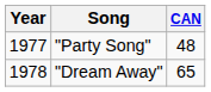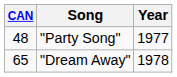columns swapped: Year <-> CAN
